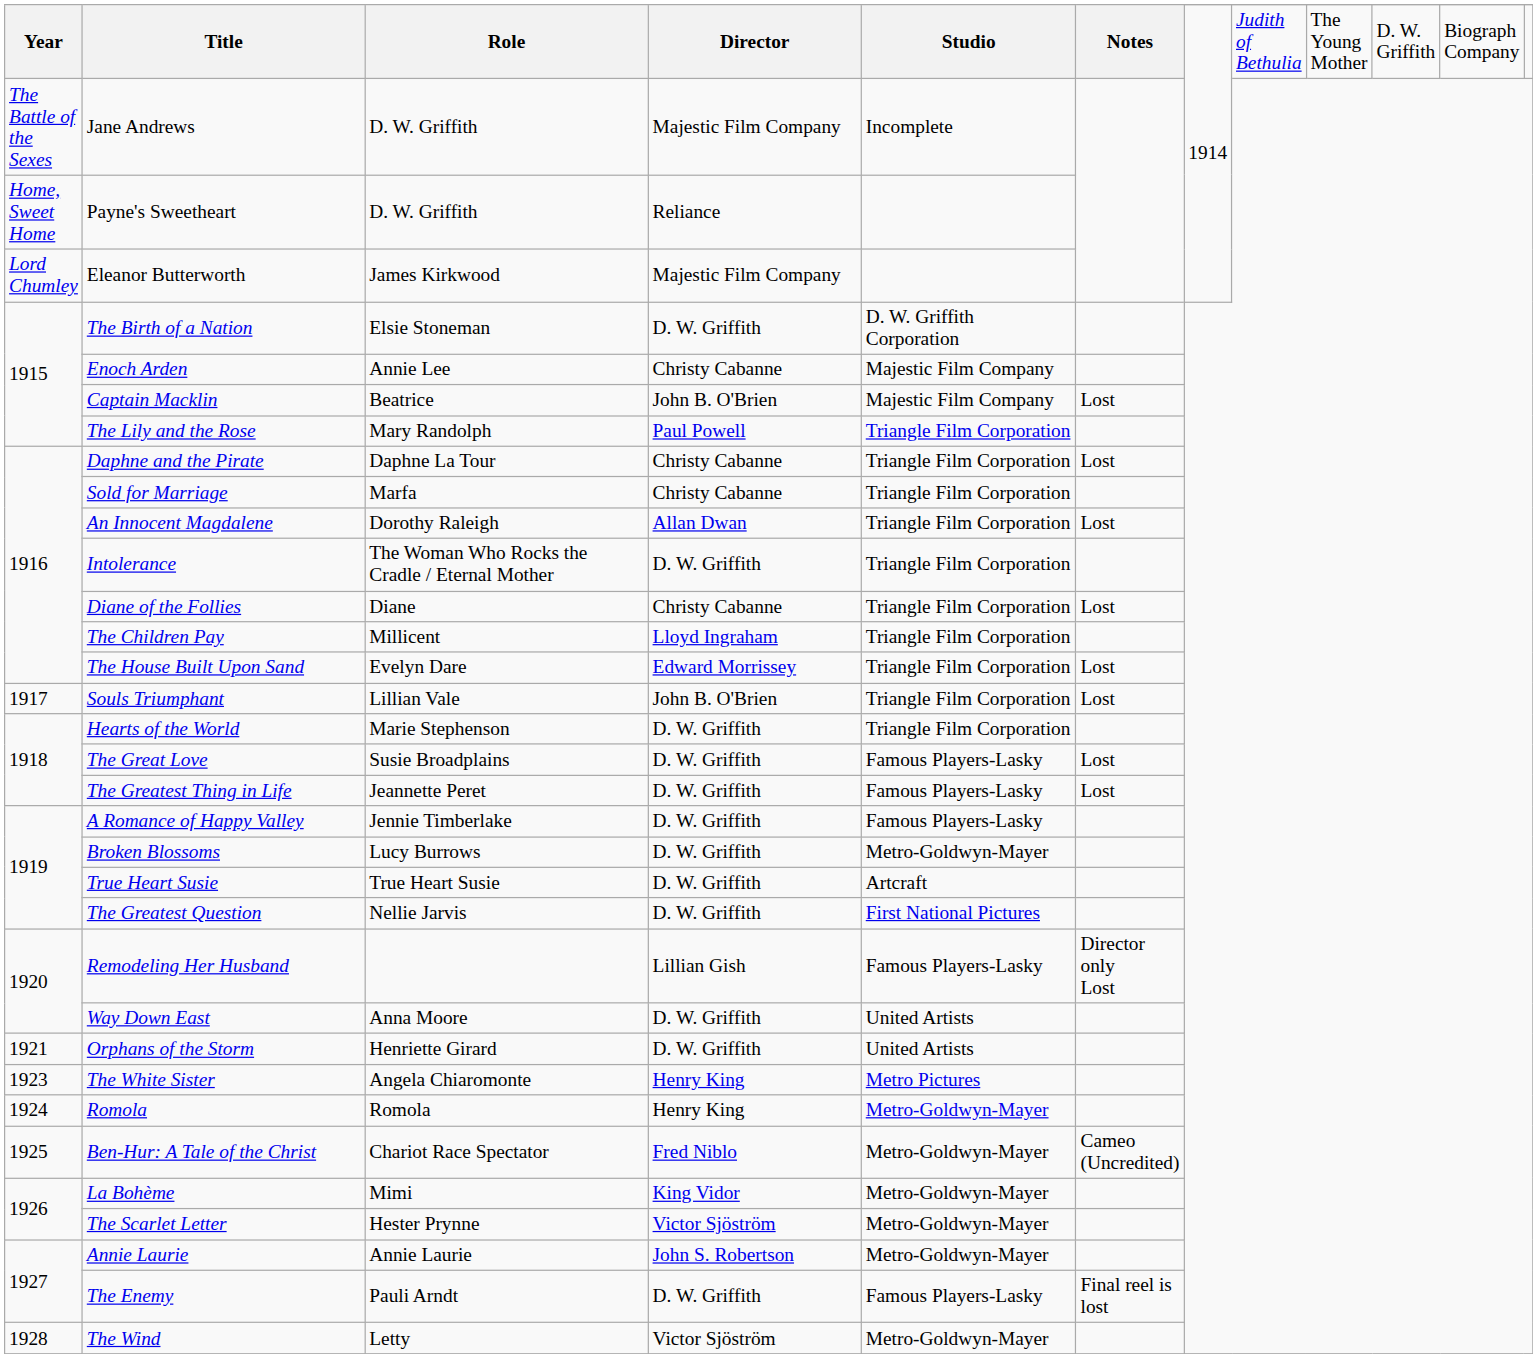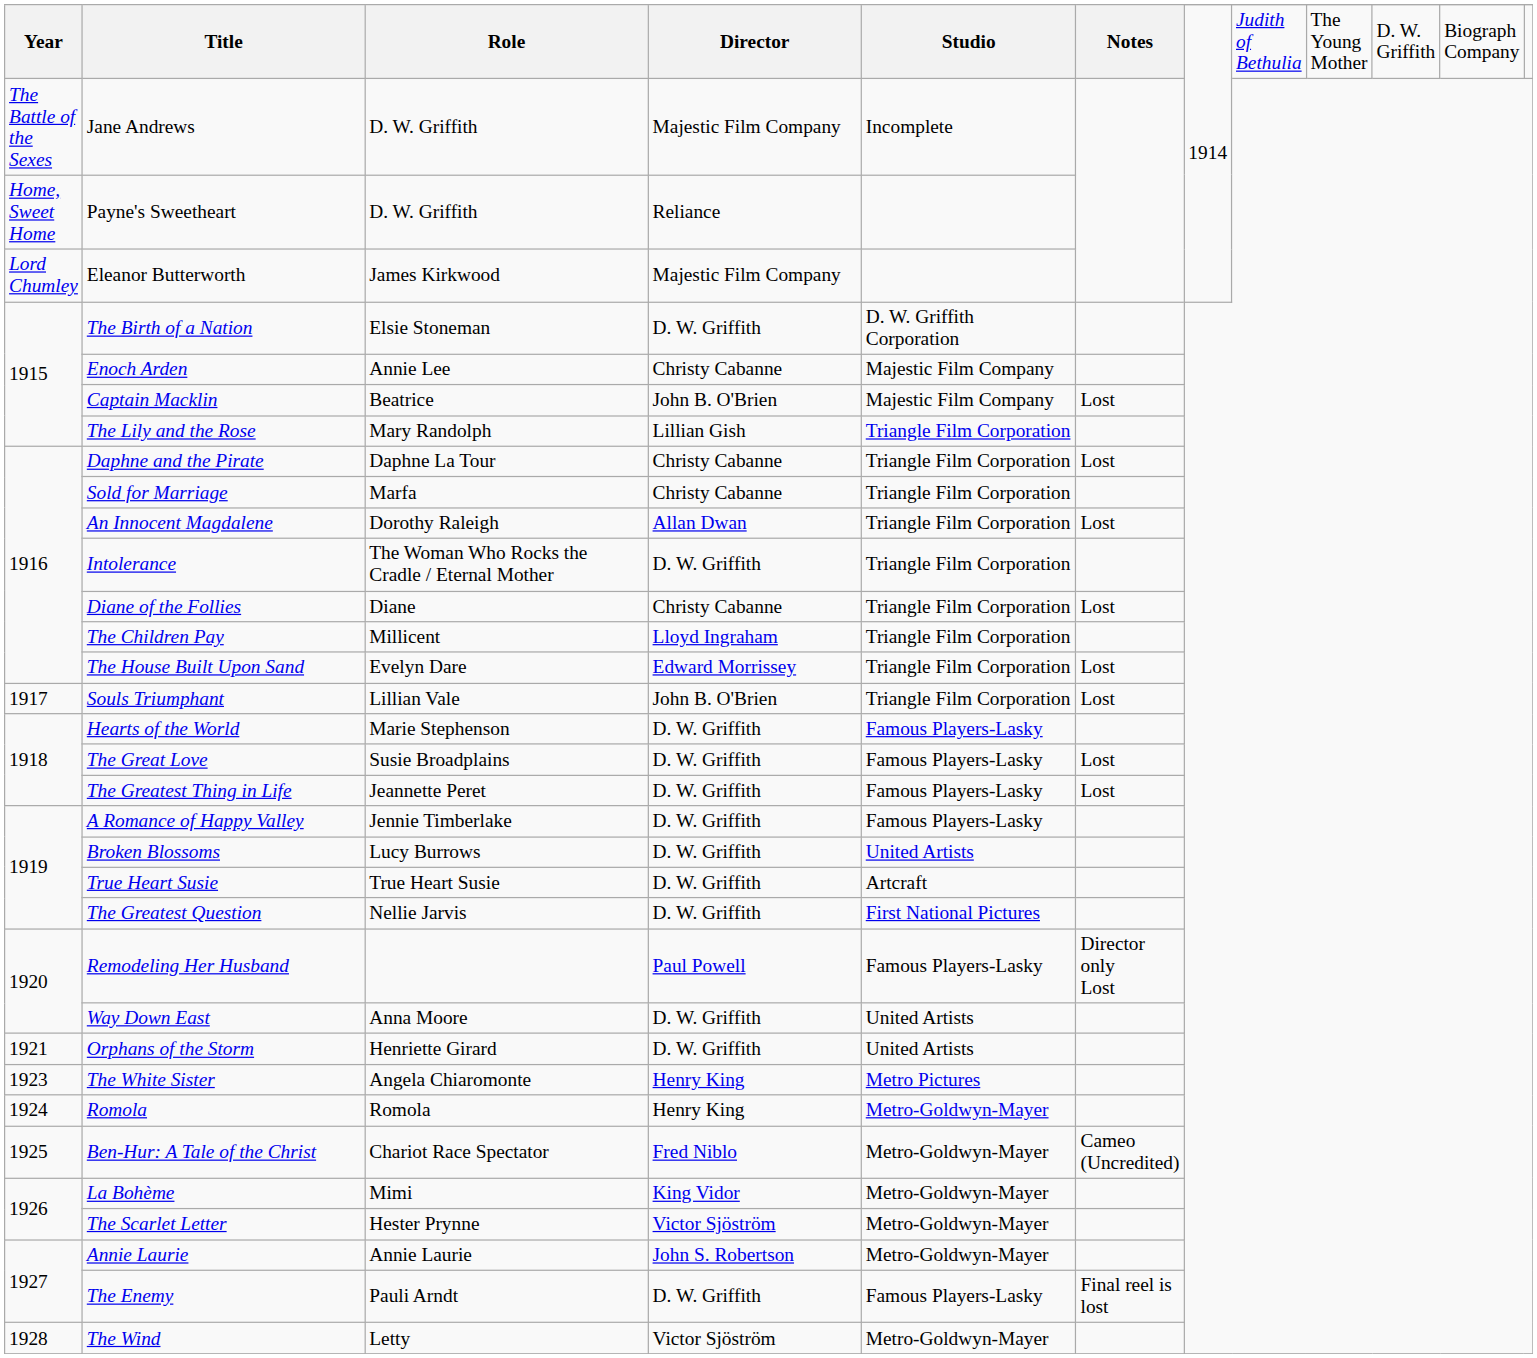The Lily and the Rose | Director: Paul Powell -> Lillian Gish
Hearts of the World | Studio: Triangle Film Corporation -> Famous Players-Lasky
Broken Blossoms | Studio: Metro-Goldwyn-Mayer -> United Artists
Remodeling Her Husband | Director: Lillian Gish -> Paul Powell
